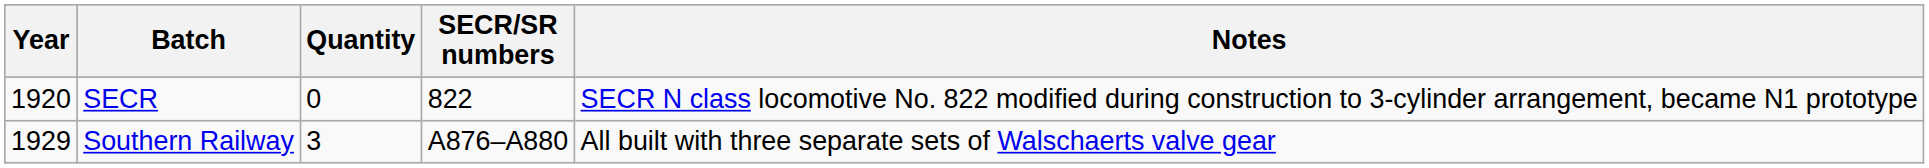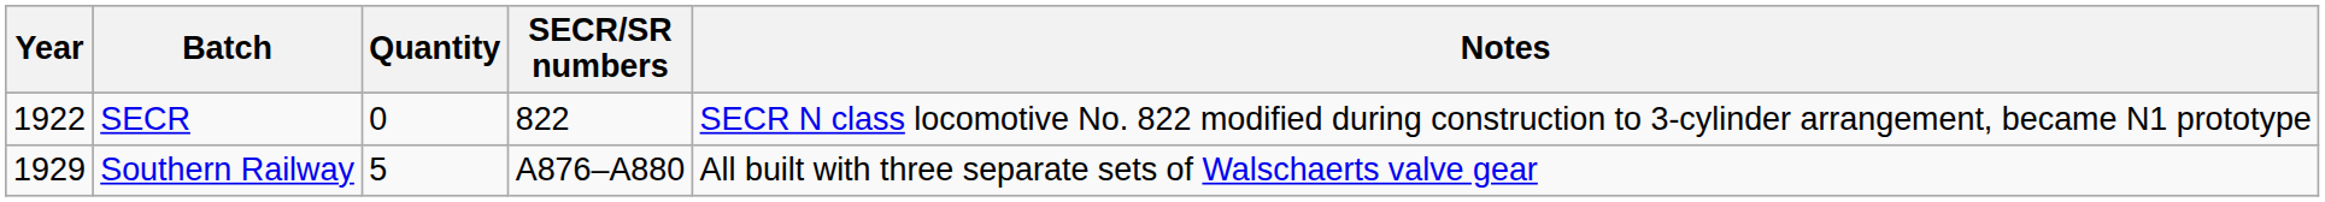SECR | Year: 1920 -> 1922
Southern Railway | Quantity: 3 -> 5
